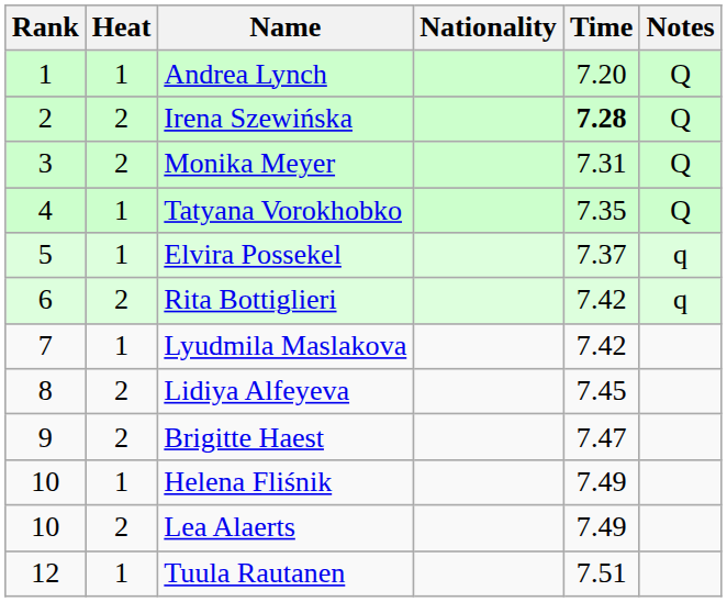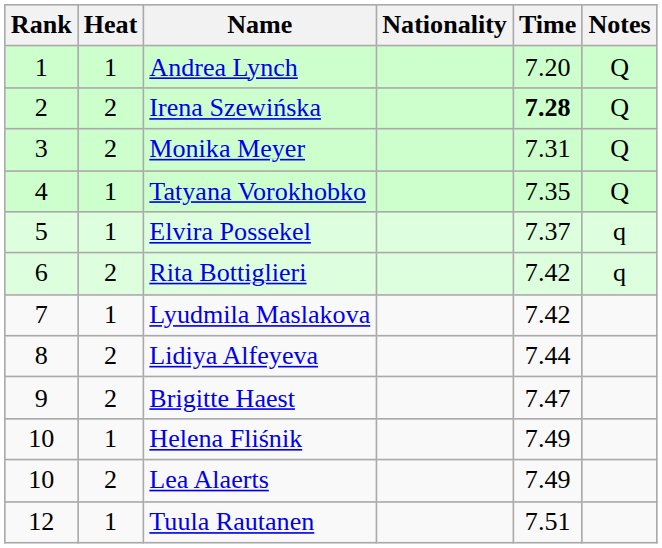Lidiya Alfeyeva | Time: 7.45 -> 7.44
